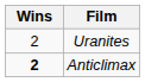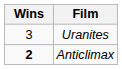Uranites | Wins: 2 -> 3
